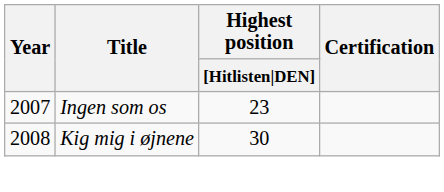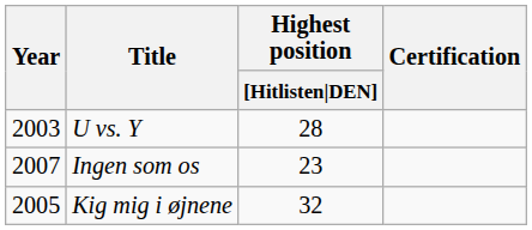+ row: 2003 | U vs. Y | 28
Kig mig i øjnene | Year: 2008 -> 2005
Kig mig i øjnene | Highest position / [Hitlisten|DEN]: 30 -> 32
